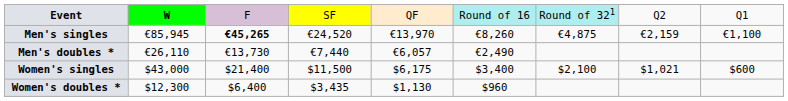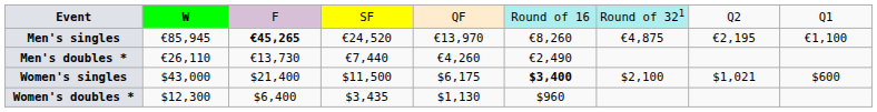Men's singles | column 8: €2,159 -> €2,195
Men's doubles * | column 5: €6,057 -> €4,260
Women's singles | column 6: normal -> bold
